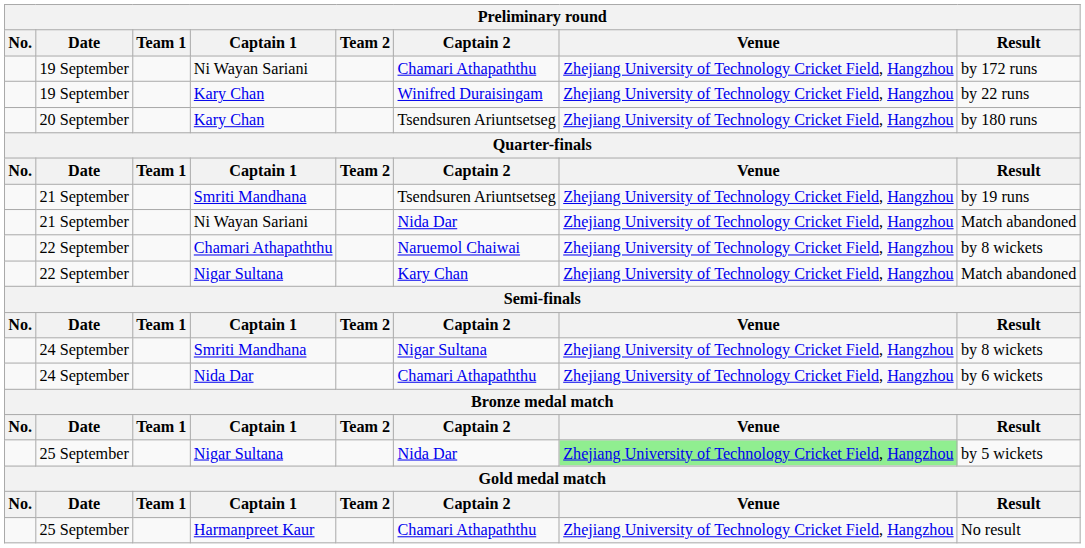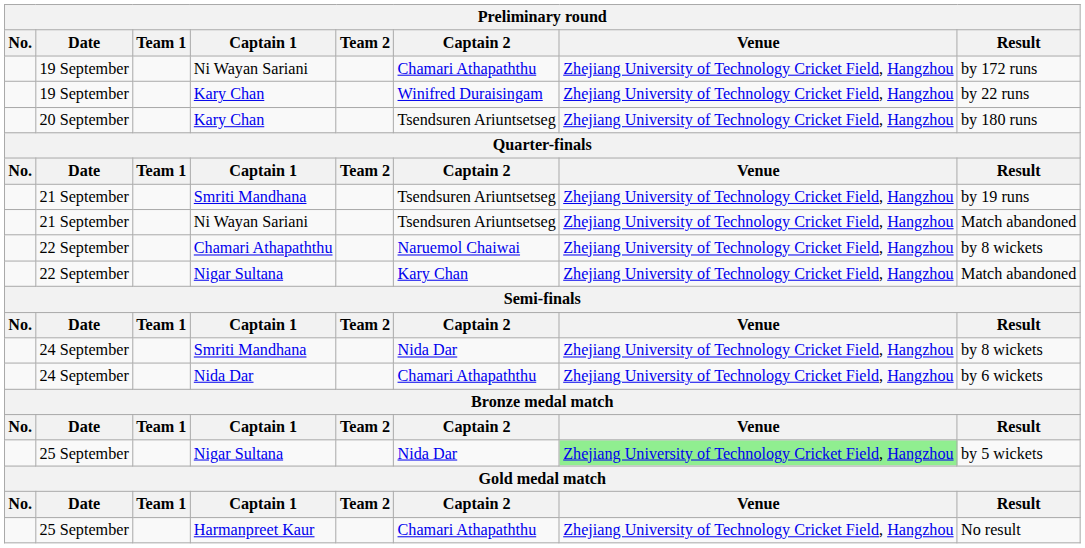21 September / Ni Wayan Sariani | Captain 2: Nida Dar -> Tsendsuren Ariuntsetseg
24 September / Smriti Mandhana | Captain 2: Nigar Sultana -> Nida Dar
